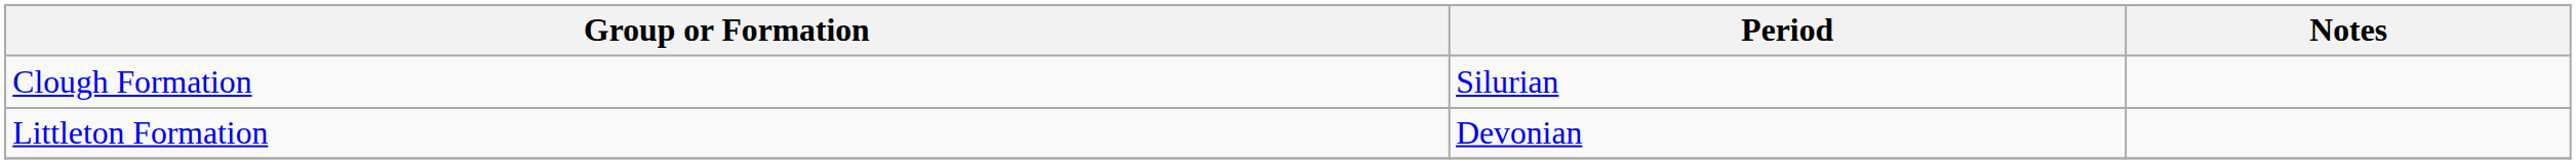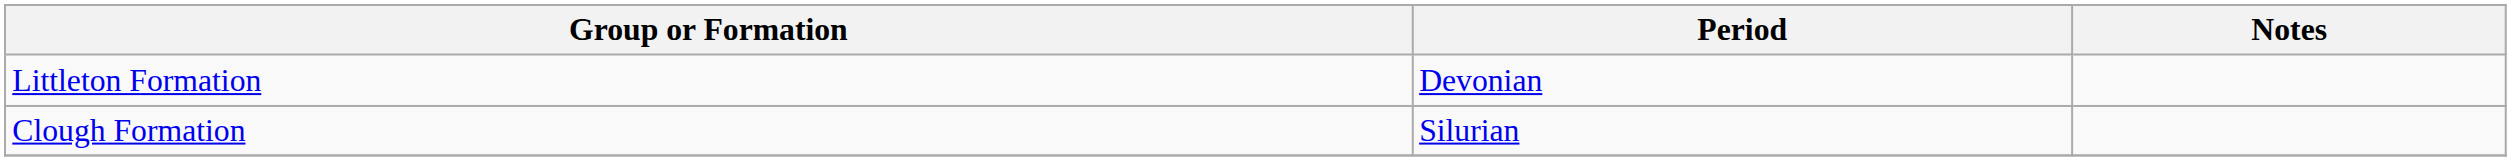rows swapped: Clough Formation <-> Littleton Formation
